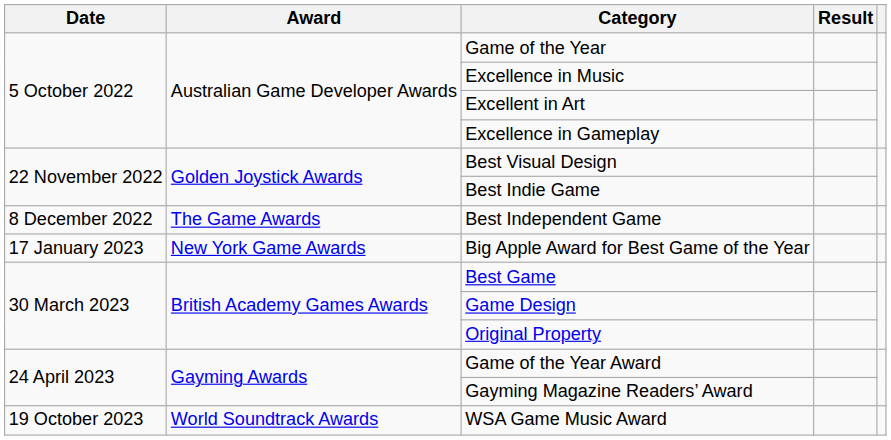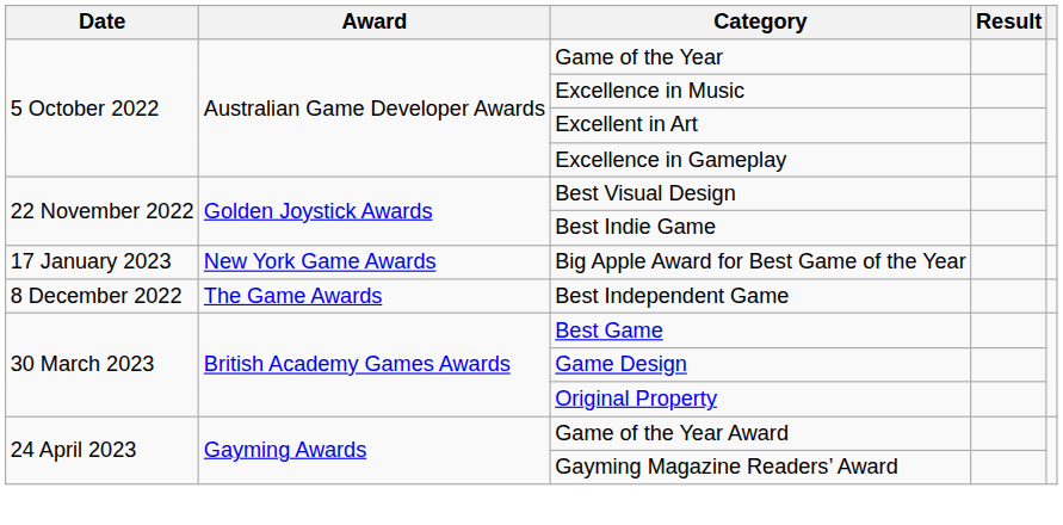rows swapped: Best Independent Game <-> Big Apple Award for Best Game of the Year
- row: 19 October 2023 | World Soundtrack Awards | WSA Game Music Award
